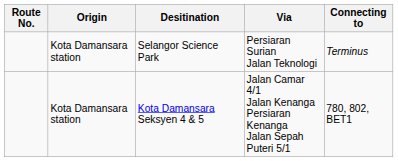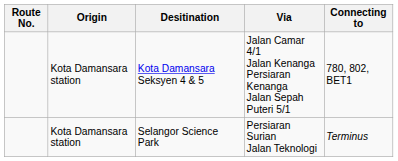rows swapped: Kota Damansara Seksyen 4 & 5 <-> Selangor Science Park
